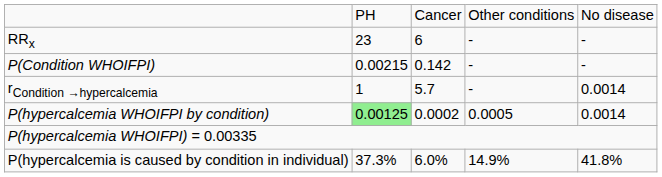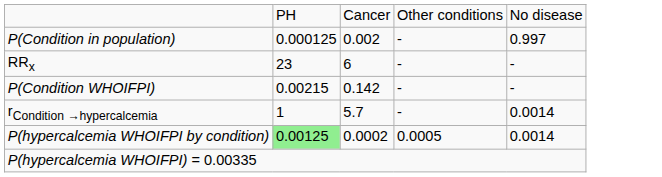+ row: P(Condition in population) | 0.000125 | 0.002 | - | 0.997
- row: P(hypercalcemia is caused by condition in individual) | 37.3% | 6.0% | 14.9% | 41.8%
